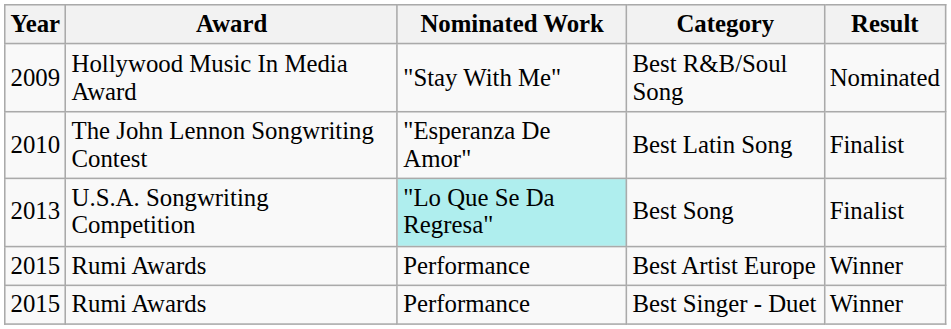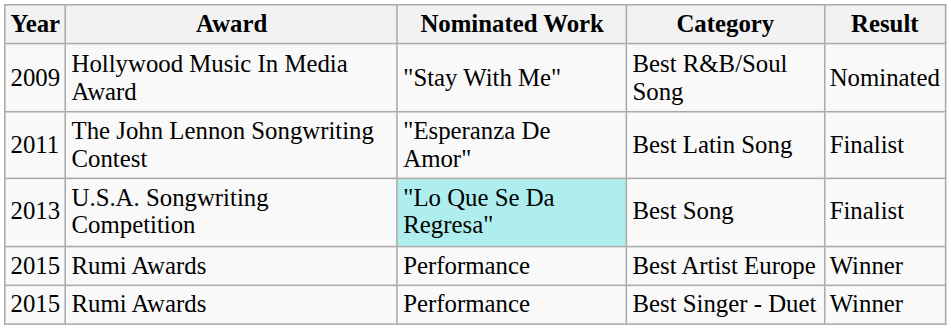Best Latin Song | Year: 2010 -> 2011
